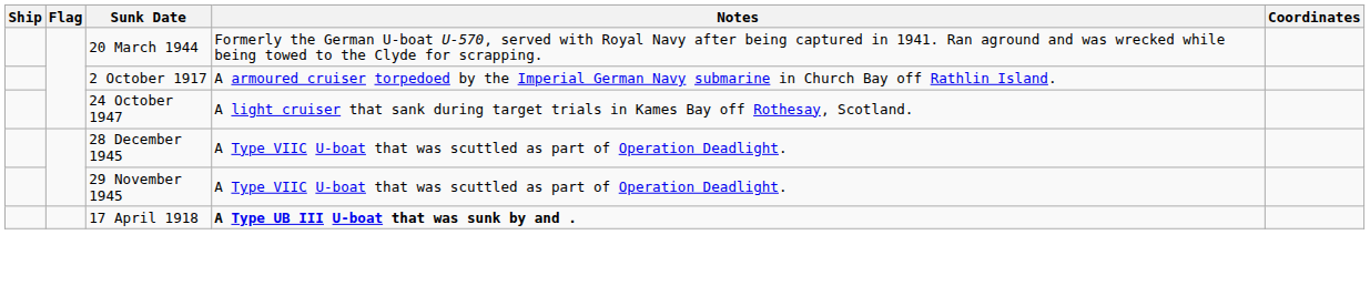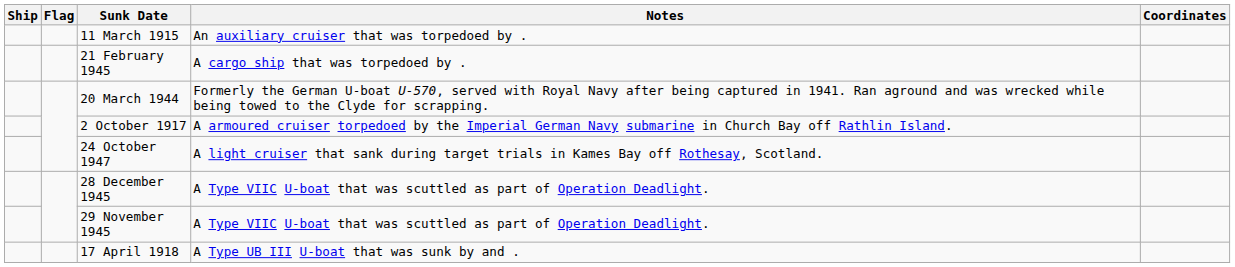+ row: 11 March 1915 | An auxiliary cruiser that was torpedoed by .
+ row: 21 February 1945 | A cargo ship that was torpedoed by .
17 April 1918 | Notes: bold -> normal
